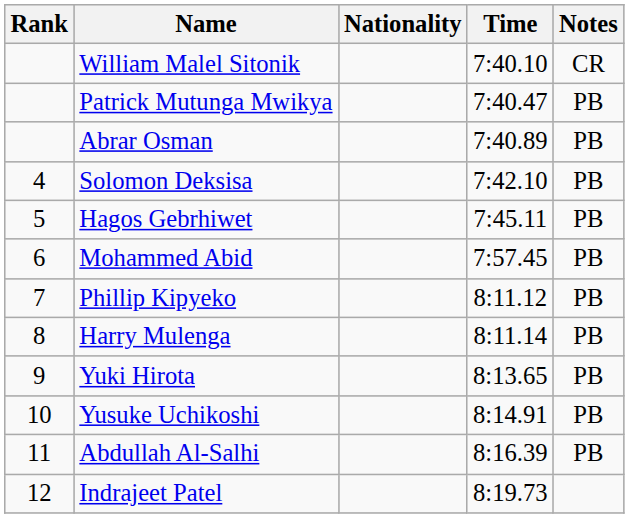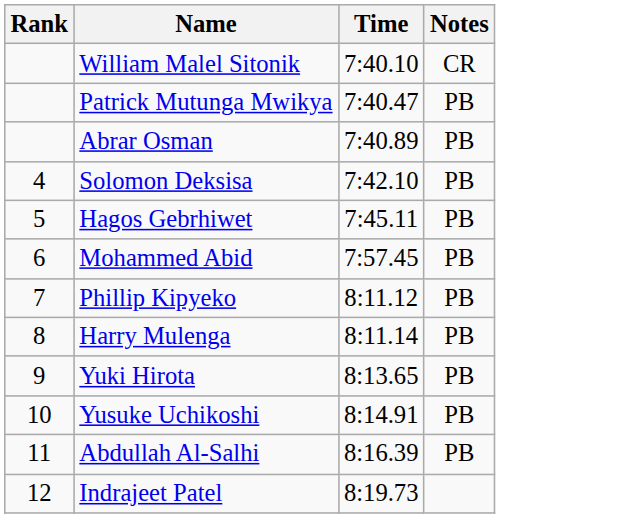- column: Nationality
